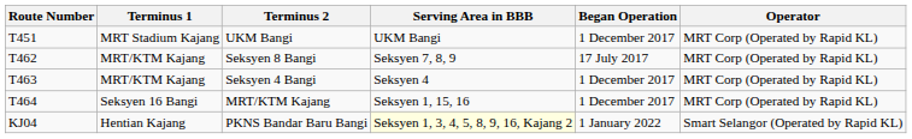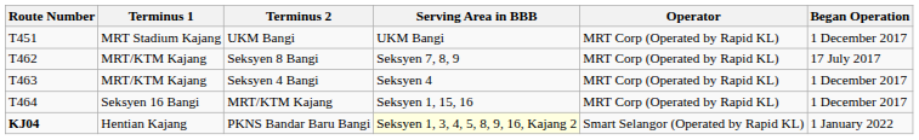columns swapped: Operator <-> Began Operation
PKNS Bandar Baru Bangi | Route Number: normal -> bold
